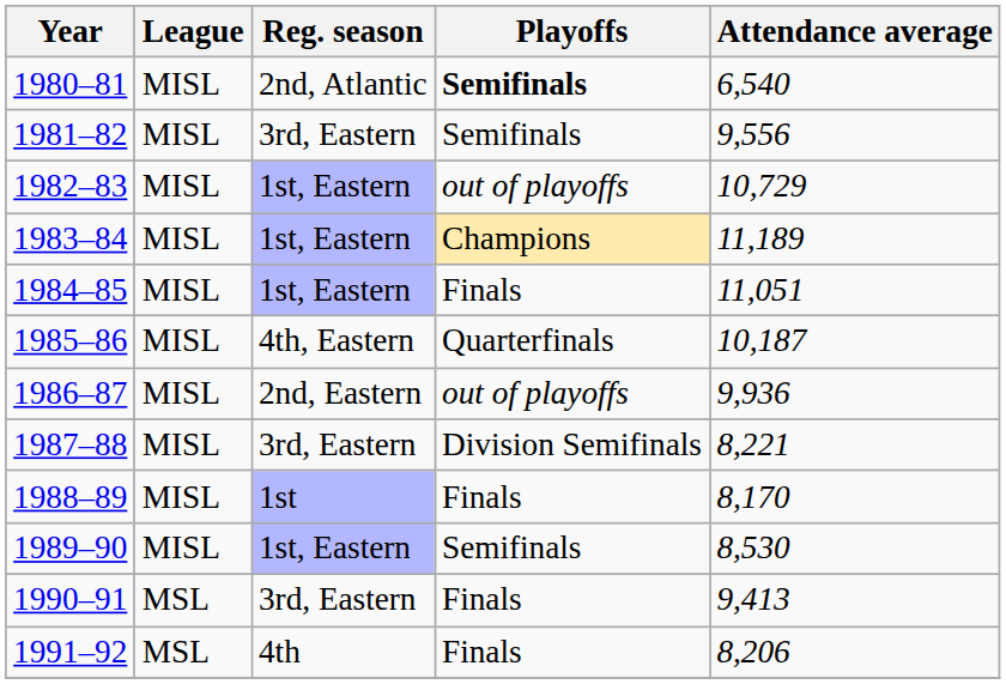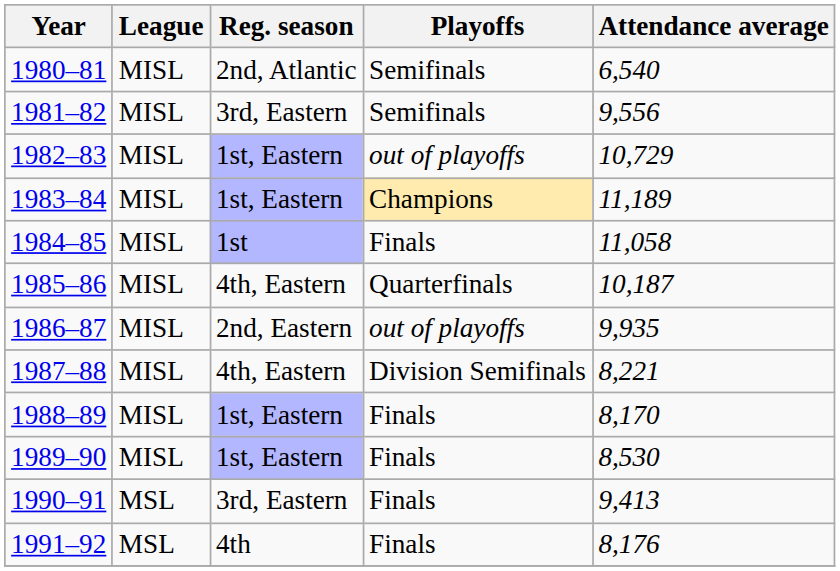1980–81 | Playoffs: bold -> normal
1984–85 | Reg. season: 1st, Eastern -> 1st
1984–85 | Attendance average: 11,051 -> 11,058
1986–87 | Attendance average: 9,936 -> 9,935
1987–88 | Reg. season: 3rd, Eastern -> 4th, Eastern
1988–89 | Reg. season: 1st -> 1st, Eastern
1989–90 | Playoffs: Semifinals -> Finals
1991–92 | Attendance average: 8,206 -> 8,176
